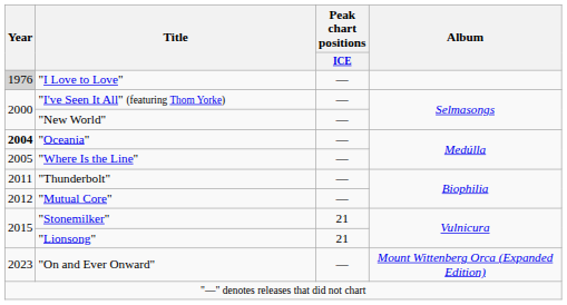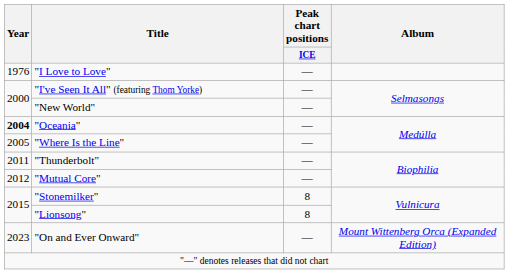"I Love to Love" | Year: lightgrey background -> no background
"Stonemilker" | Peak chart positions / ICE: 21 -> 8
"Lionsong" | Peak chart positions / ICE: 21 -> 8
